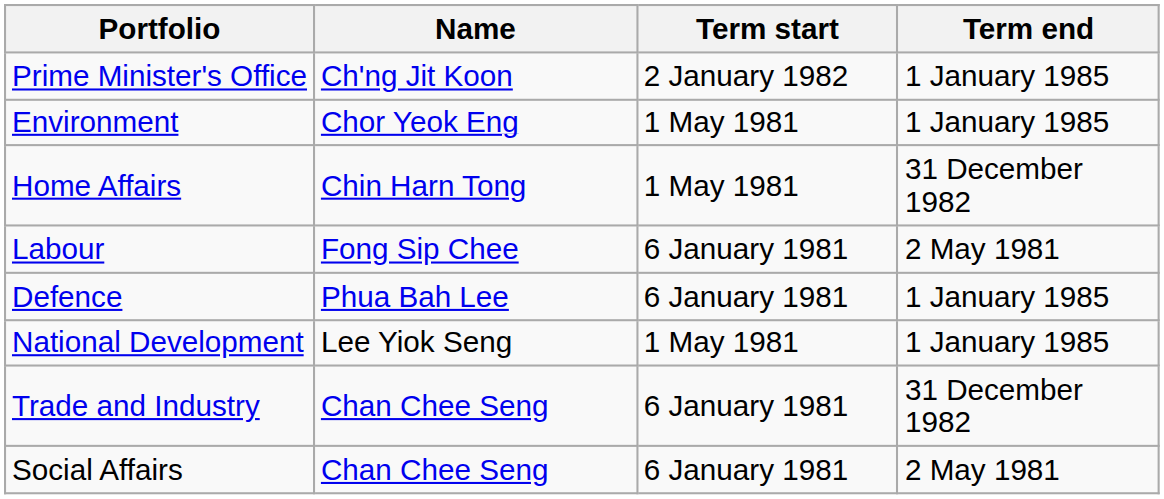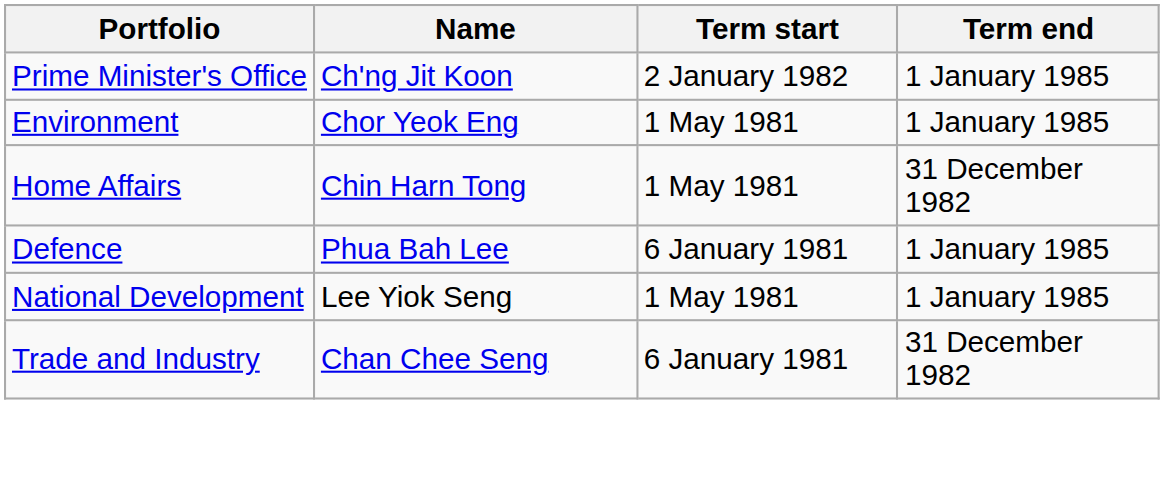- row: Labour | Fong Sip Chee | 6 January 1981 | 2 May 1981
- row: Social Affairs | Chan Chee Seng | 6 January 1981 | 2 May 1981
